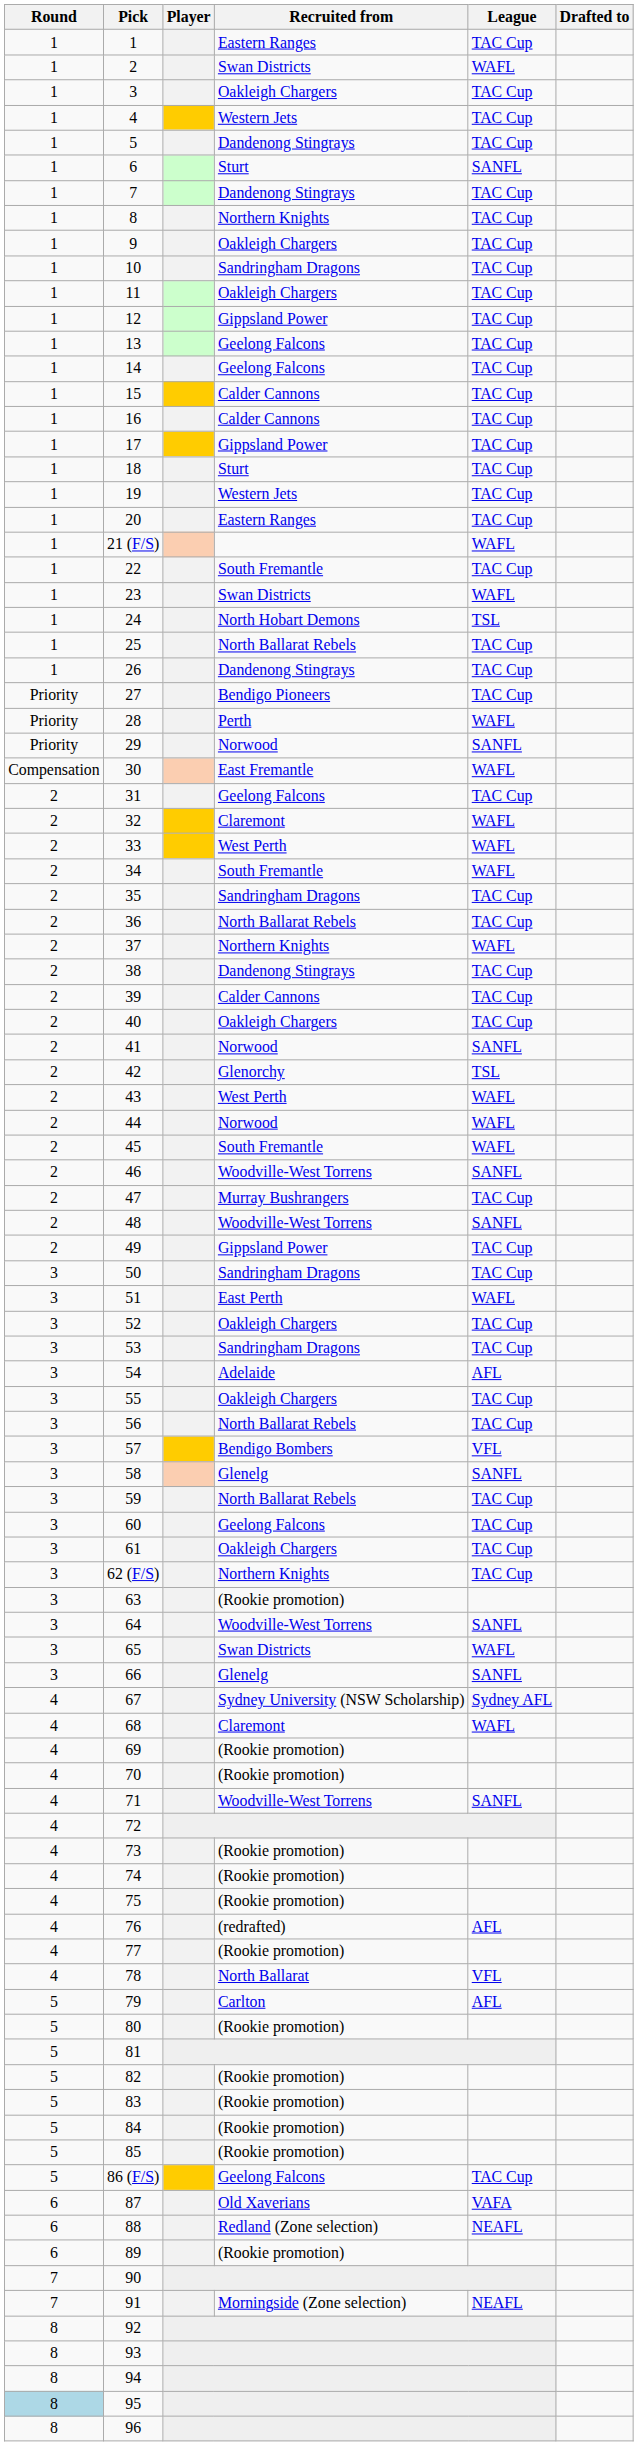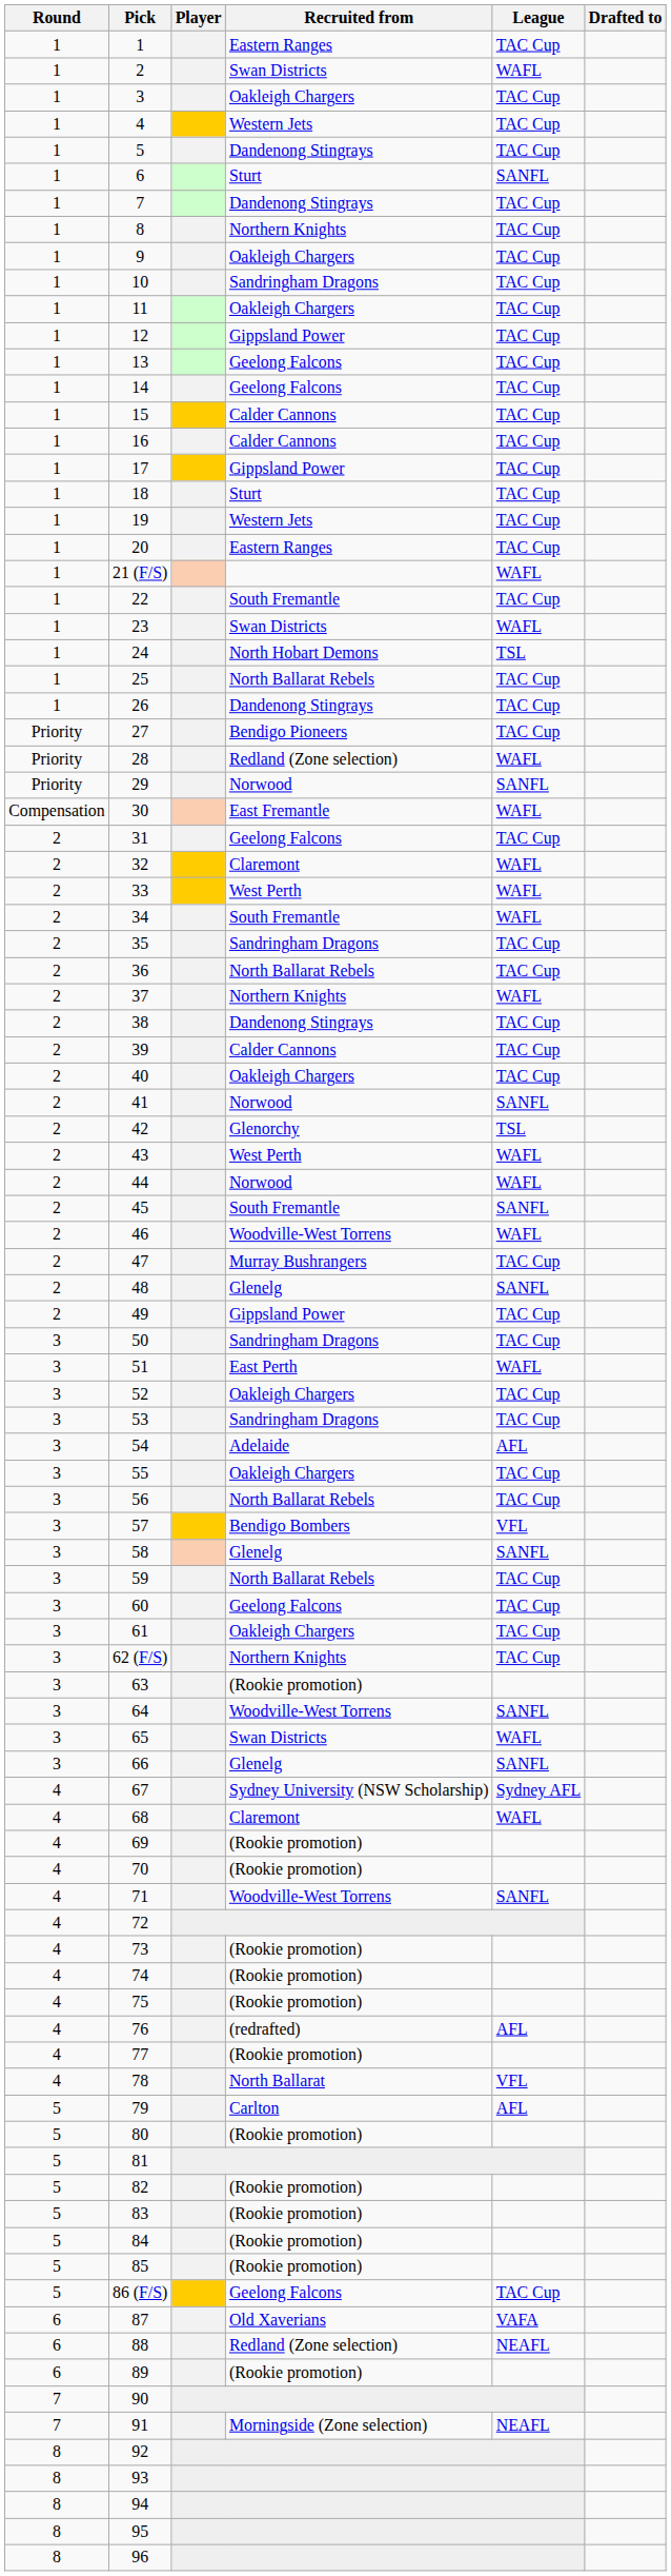28 | Recruited from: Perth -> Redland (Zone selection)
45 | League: WAFL -> SANFL
46 | League: SANFL -> WAFL
48 | Recruited from: Woodville-West Torrens -> Glenelg
95 | Round: lightblue background -> no background
